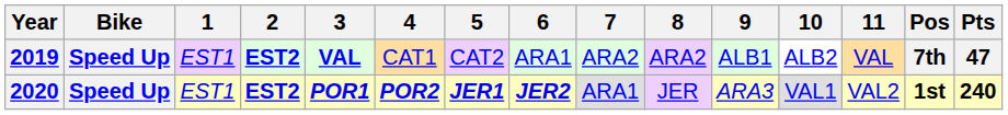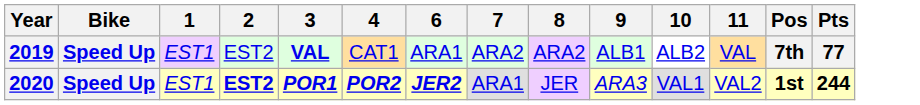- column: 5 | CAT2 | JER1
2019 | 2: bold -> normal
2019 | Pts: 47 -> 77
2020 | Pts: 240 -> 244
